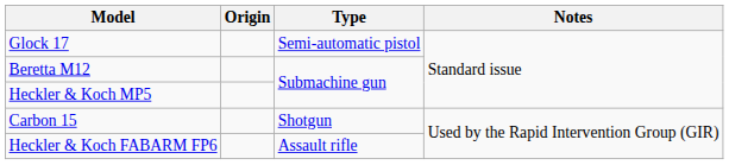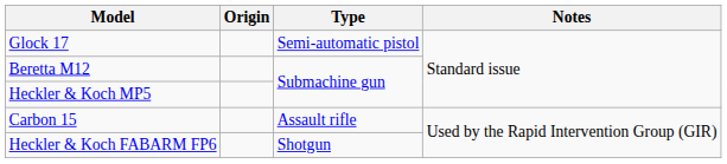Carbon 15 | Type: Shotgun -> Assault rifle
Heckler & Koch FABARM FP6 | Type: Assault rifle -> Shotgun
